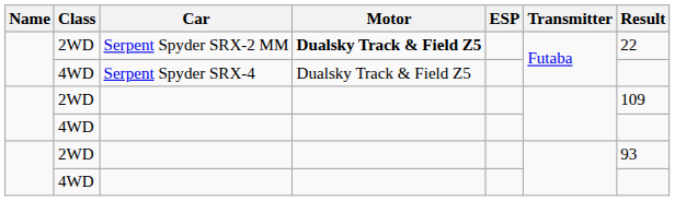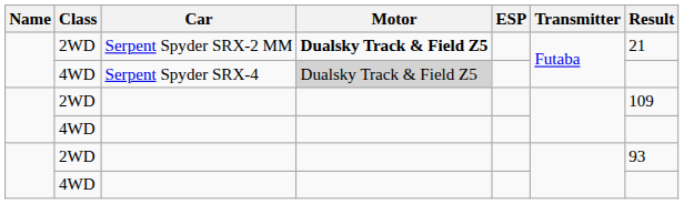Serpent Spyder SRX-2 MM | Result: 22 -> 21
Serpent Spyder SRX-4 | Motor: no background -> lightgrey background
